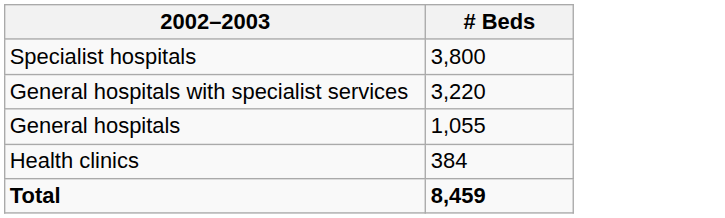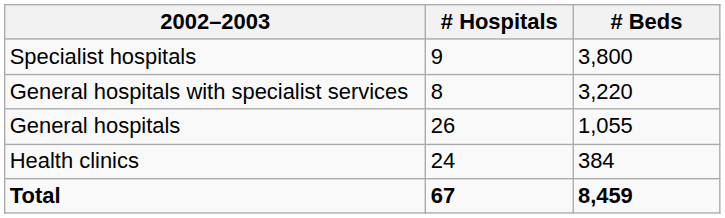+ column: # Hospitals | 9 | 8 | 26 | 24 | 67
